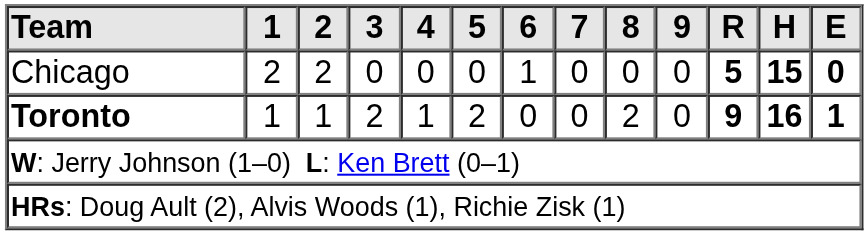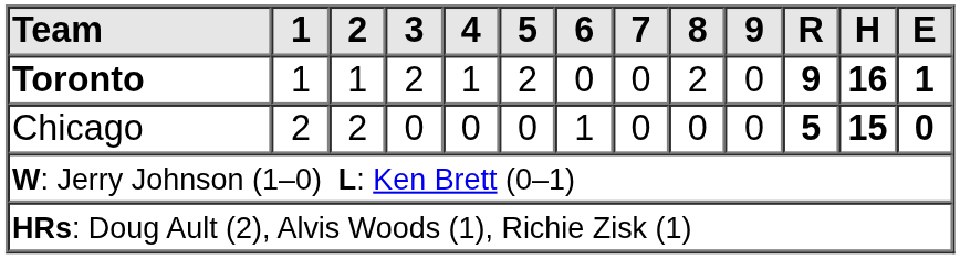rows swapped: Chicago <-> Toronto
